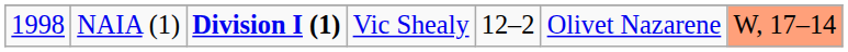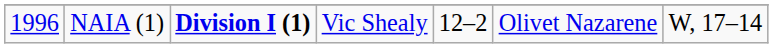NAIA (1) | column 1: 1998 -> 1996
NAIA (1) | column 7: lightsalmon background -> no background
